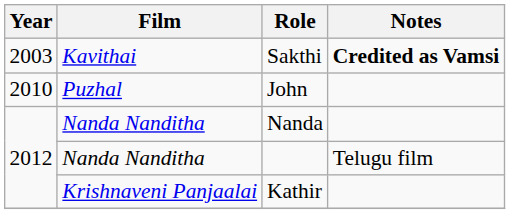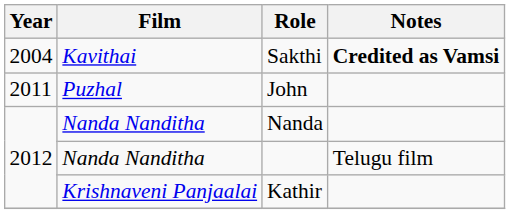Sakthi | Year: 2003 -> 2004
John | Year: 2010 -> 2011
